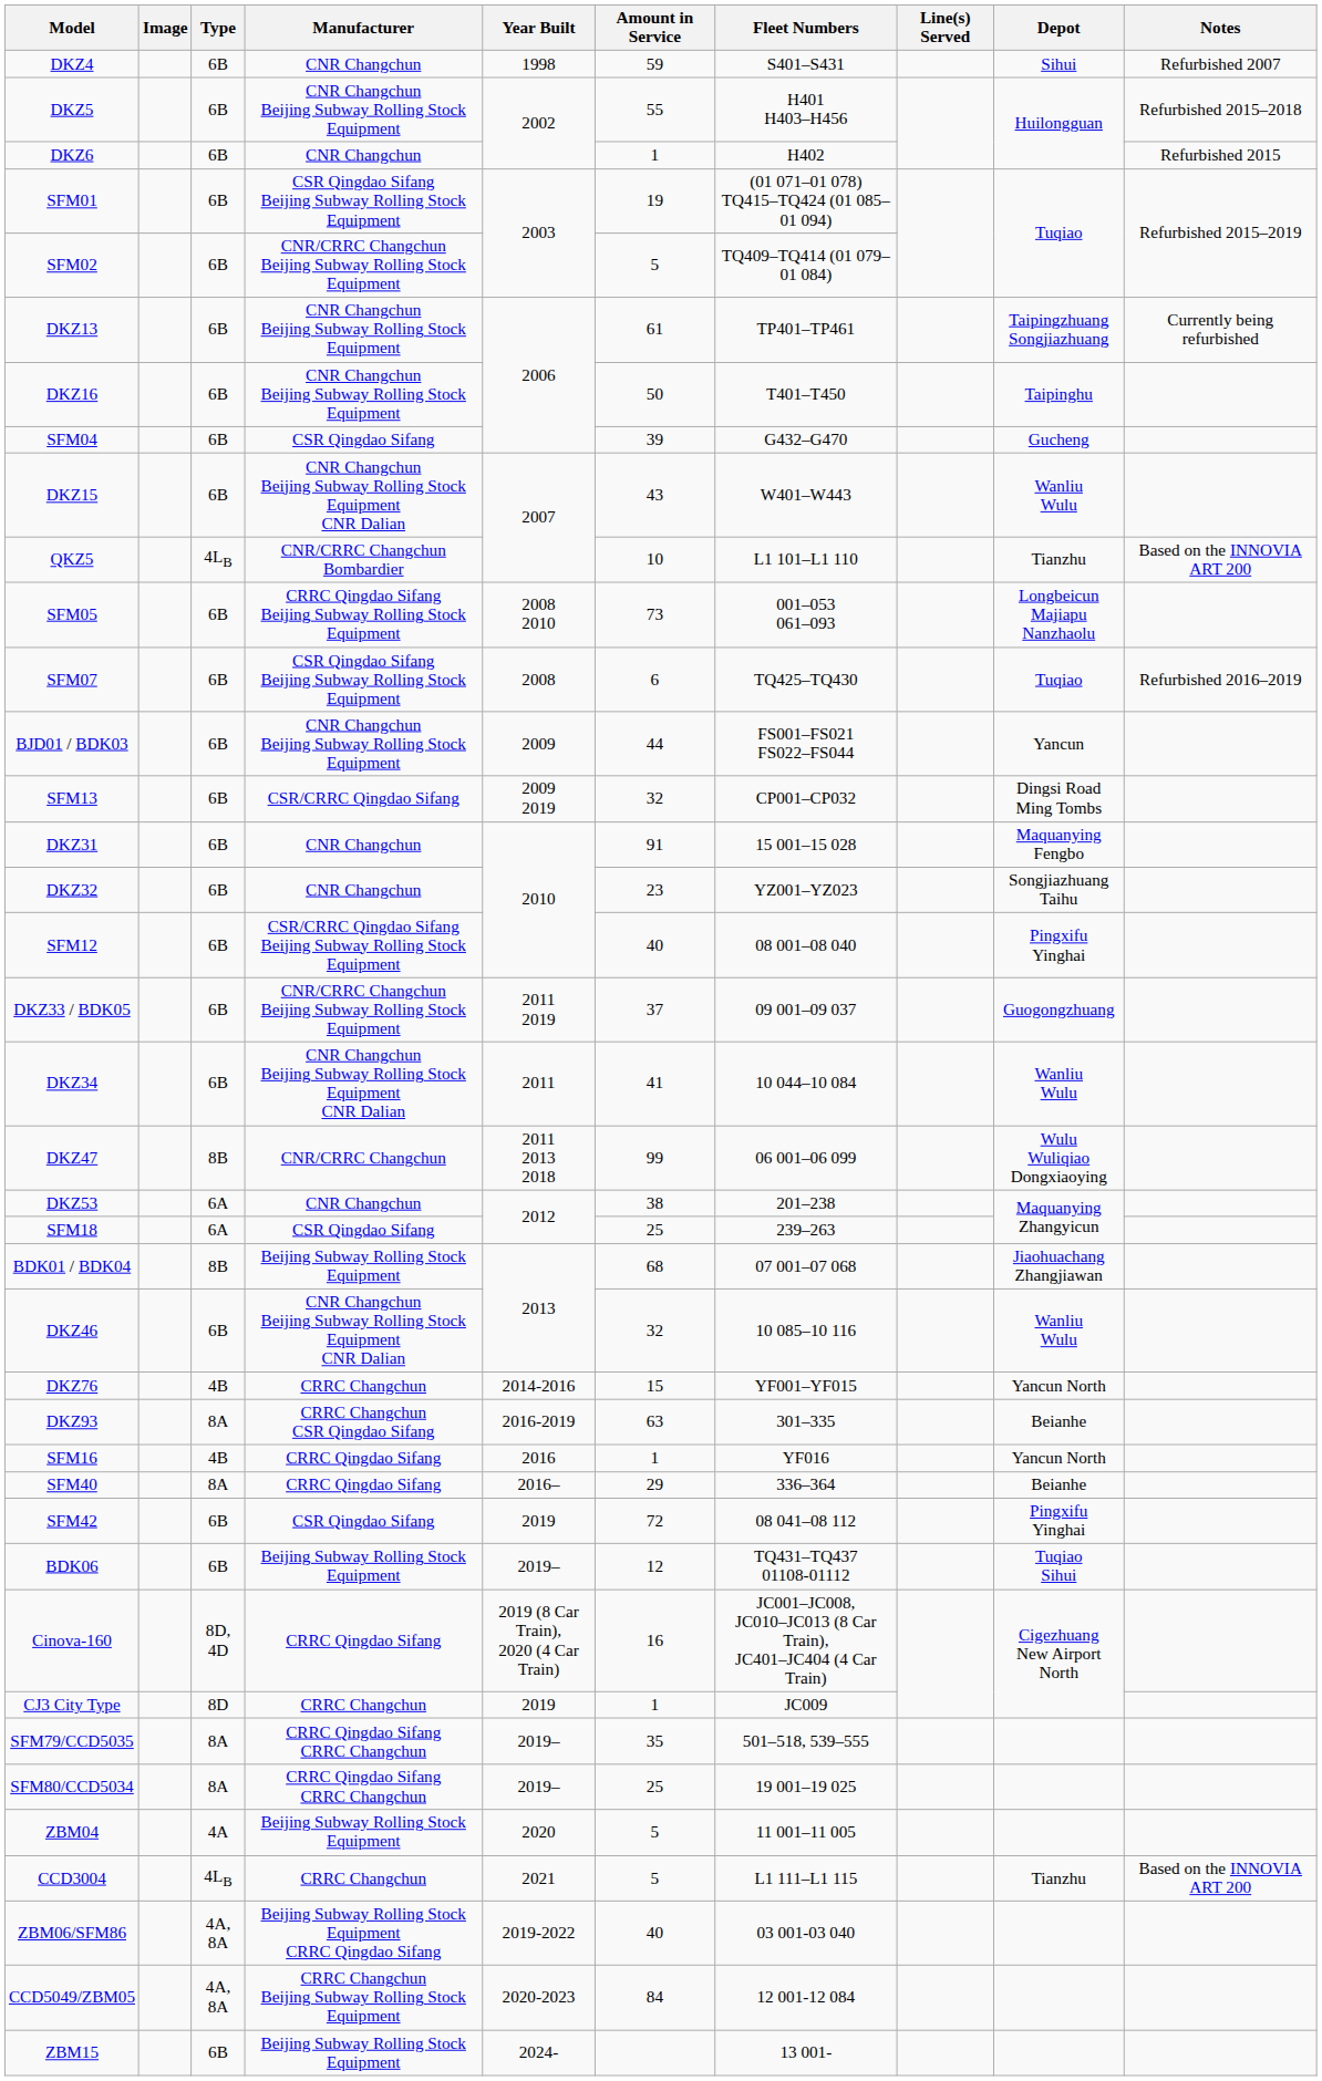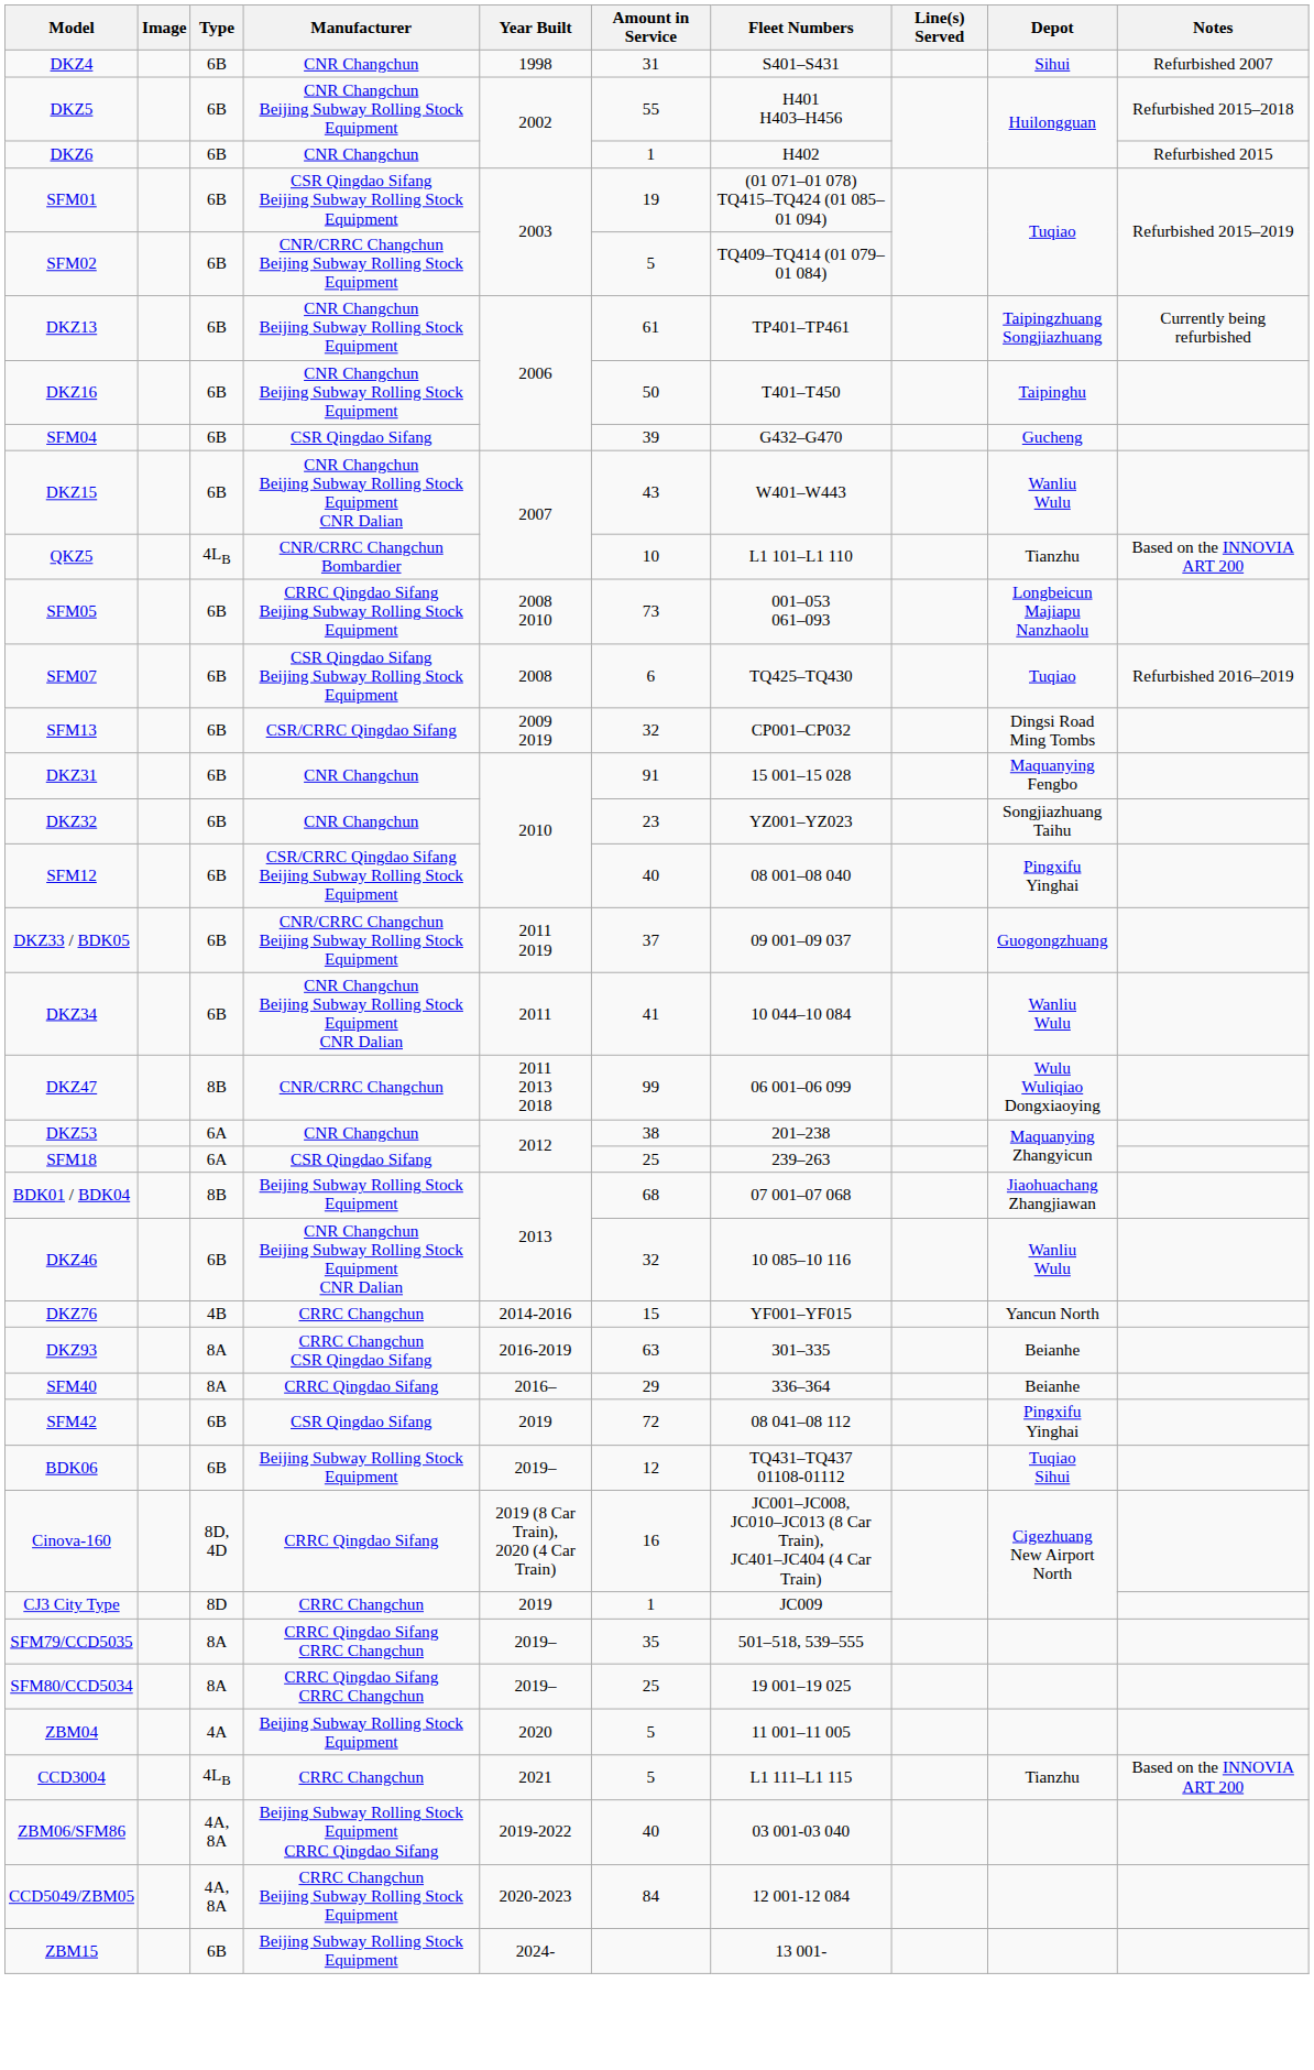DKZ4 | Amount in Service: 59 -> 31
- row: BJD01 / BDK03 | 6B | CNR Changchun Beijing Subway Rolling Stock Equipment | 2009 | 44 | FS001–FS021 FS022–FS044 | Yancun
- row: SFM16 | 4B | CRRC Qingdao Sifang | 2016 | 1 | YF016 | Yancun North
